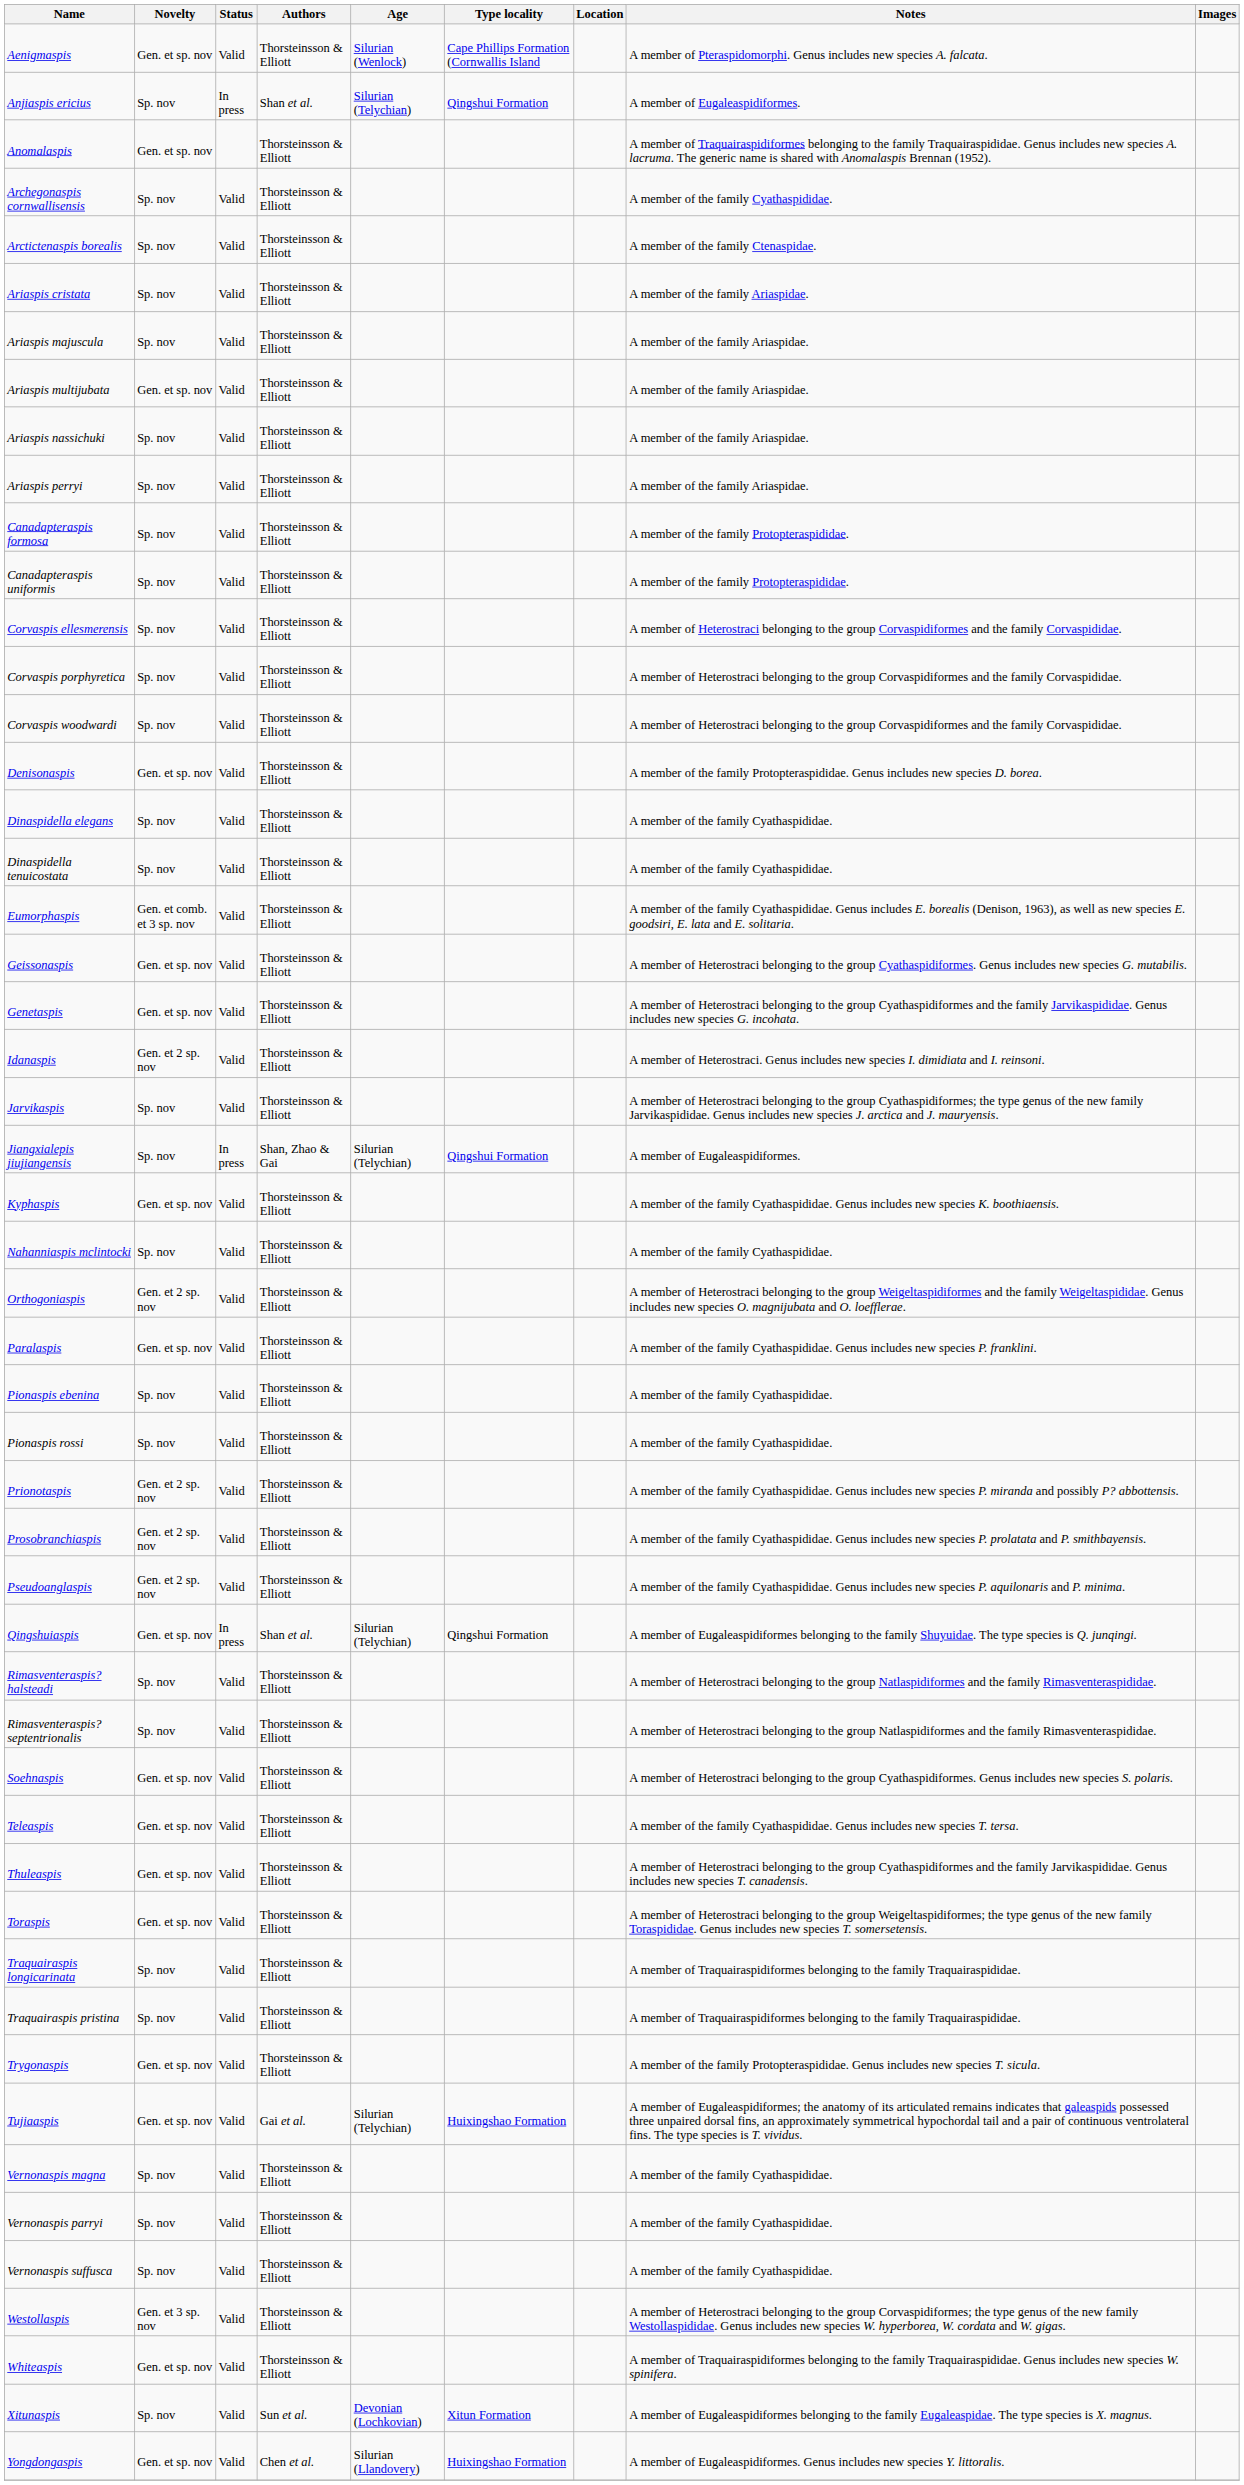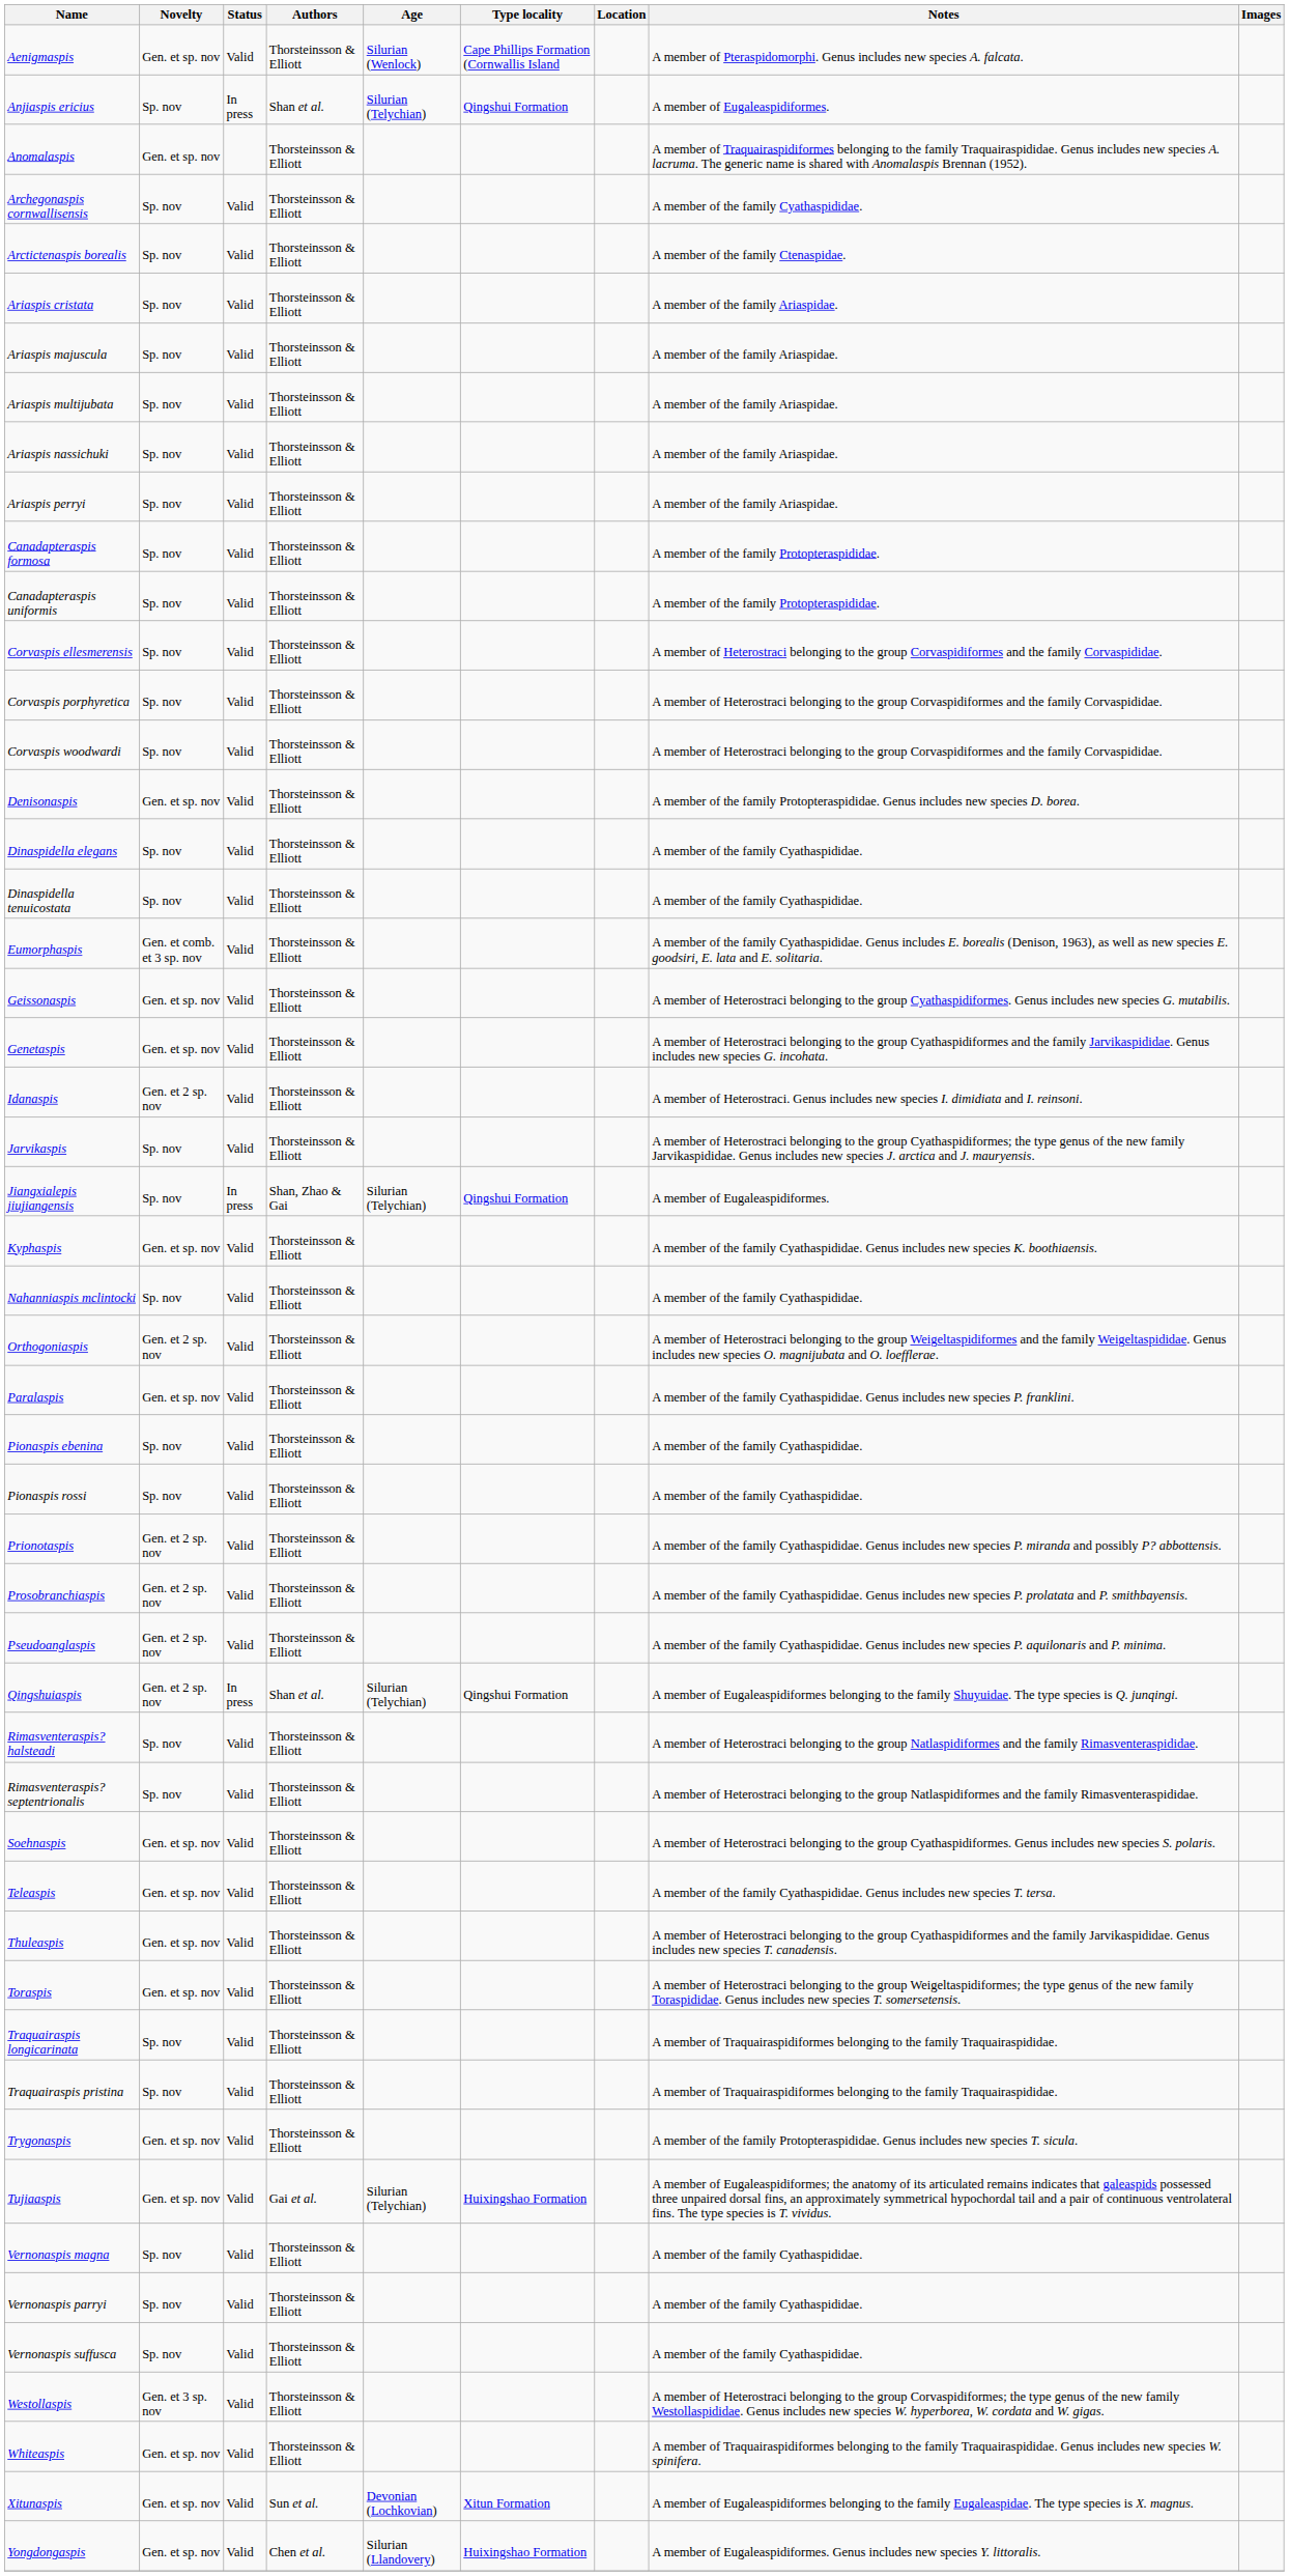Ariaspis multijubata | Novelty: Gen. et sp. nov -> Sp. nov
Qingshuiaspis | Novelty: Gen. et sp. nov -> Gen. et 2 sp. nov
Xitunaspis | Novelty: Sp. nov -> Gen. et sp. nov
